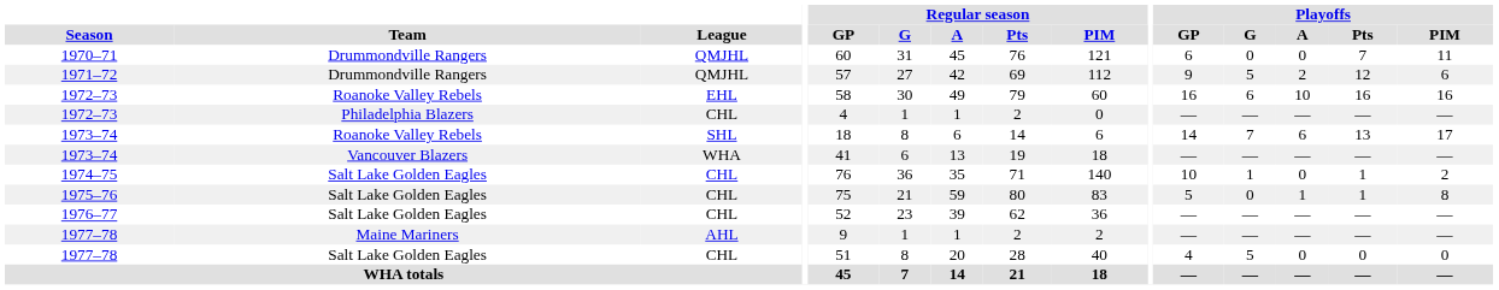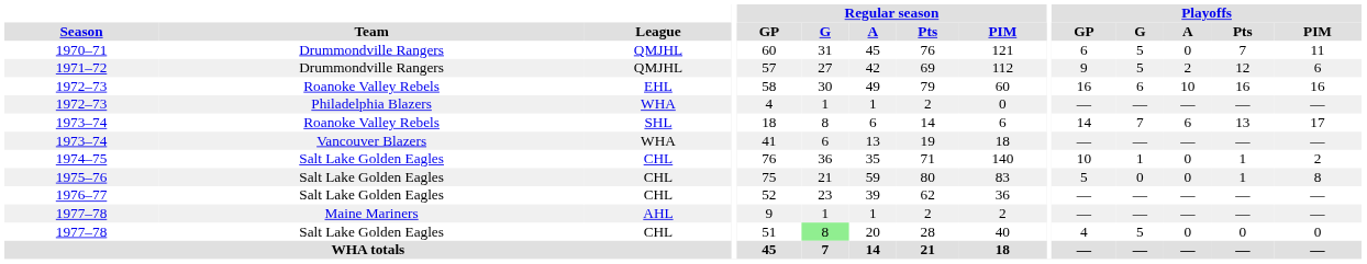1970–71 | Playoffs / G: 0 -> 5
1972–73 / Philadelphia Blazers | League: CHL -> WHA
1975–76 | Playoffs / A: 1 -> 0
1977–78 / Salt Lake Golden Eagles | Regular season / G: no background -> lightgreen background
